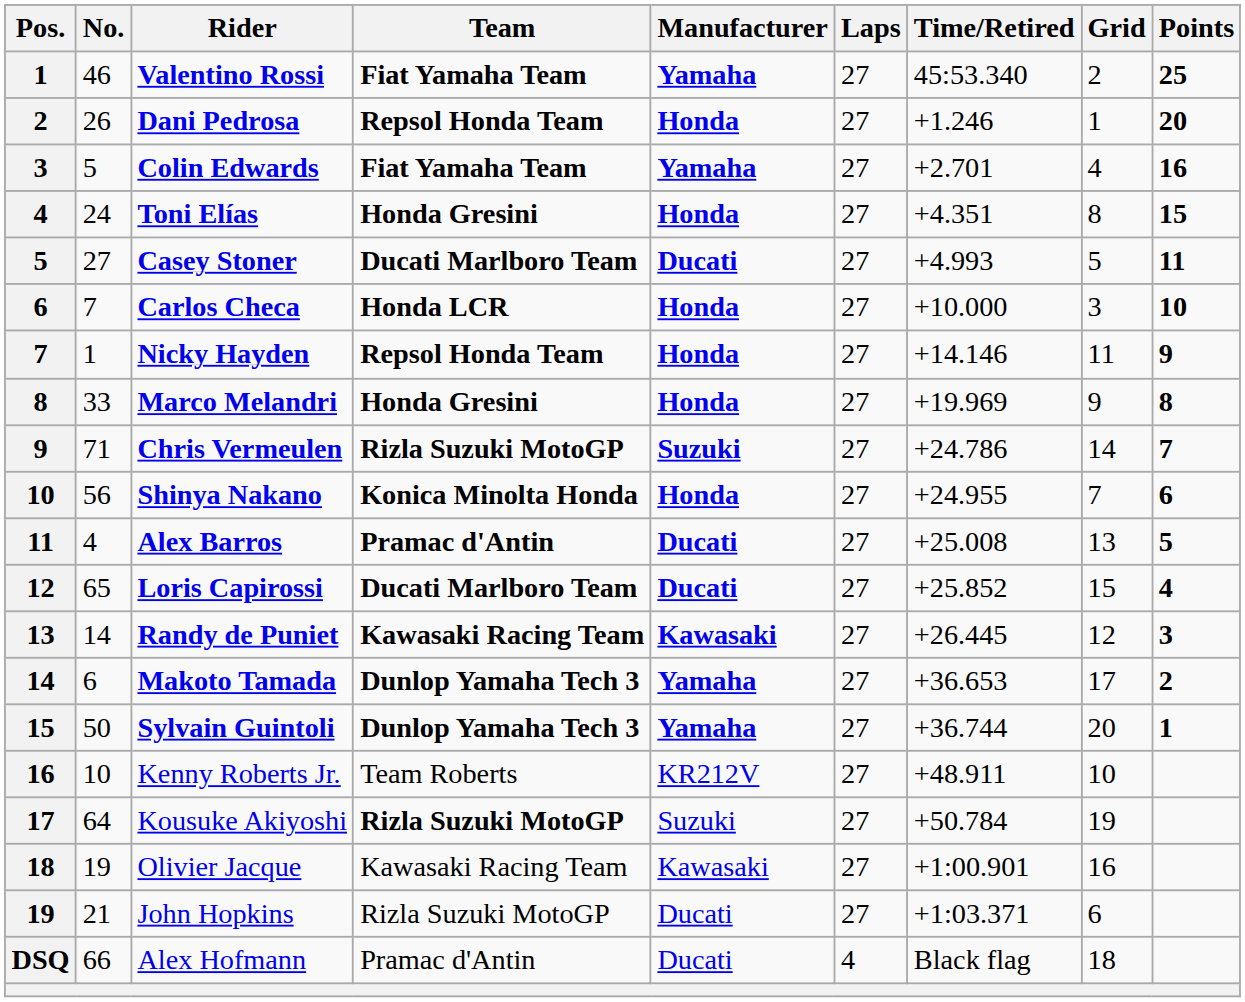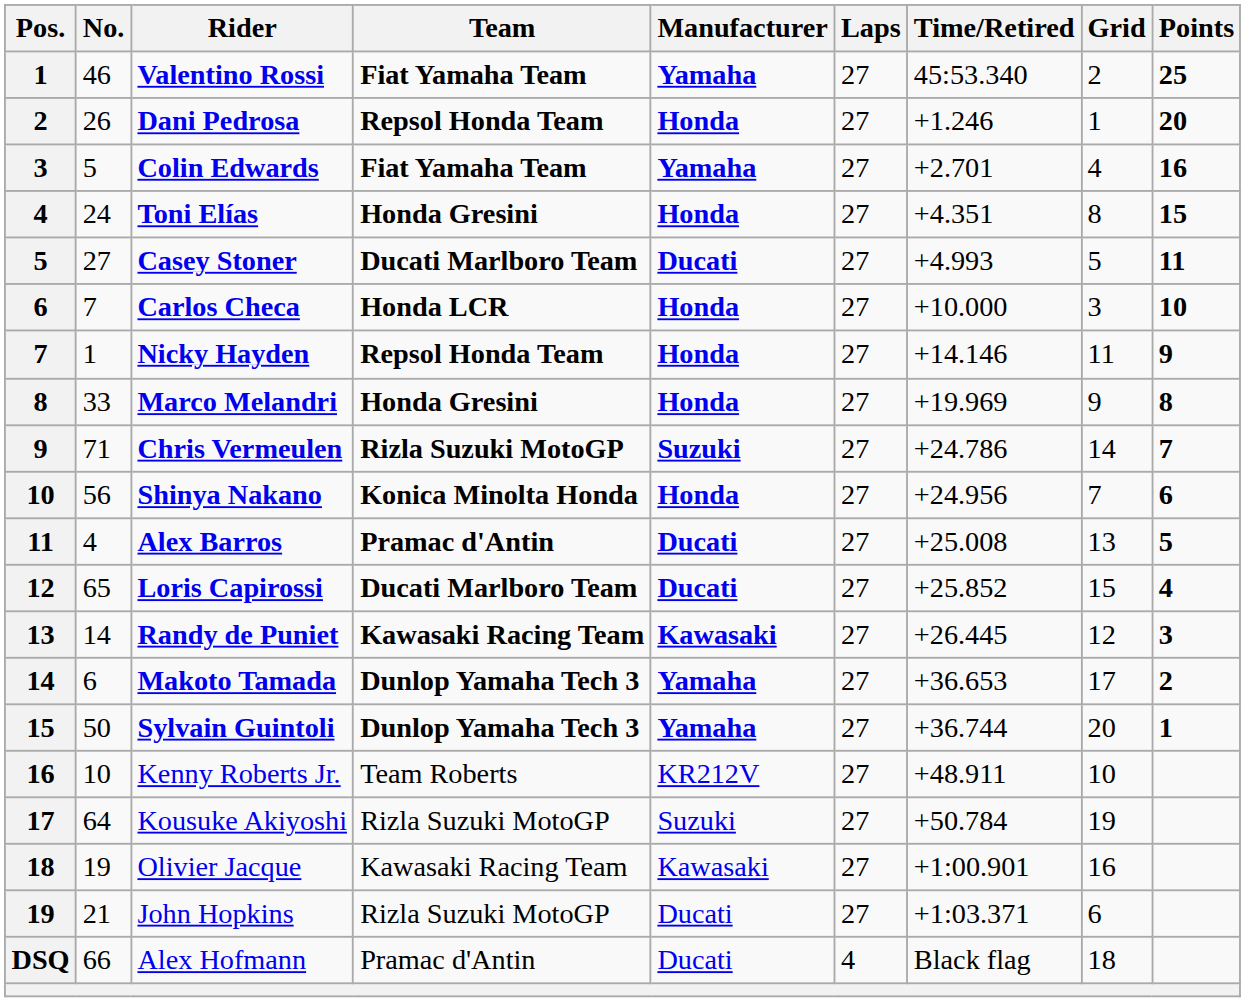Shinya Nakano | Time/Retired: +24.955 -> +24.956
Kousuke Akiyoshi | Team: bold -> normal
